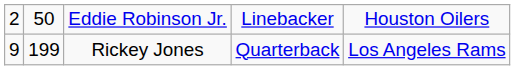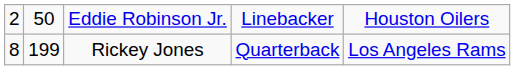Rickey Jones | column 1: 9 -> 8
